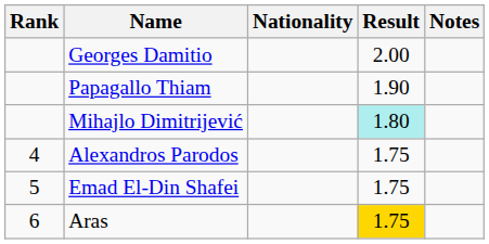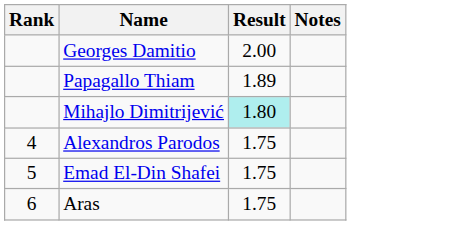- column: Nationality
Papagallo Thiam | Result: 1.90 -> 1.89
Aras | Result: gold background -> no background
